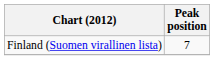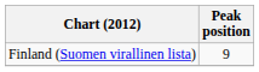Finland (Suomen virallinen lista) | Peak position: 7 -> 9
